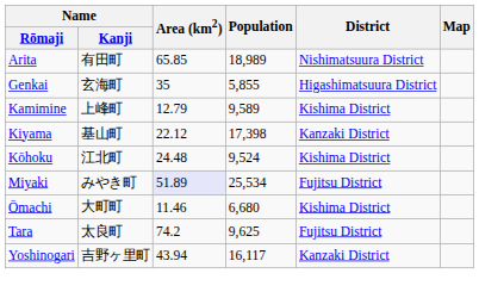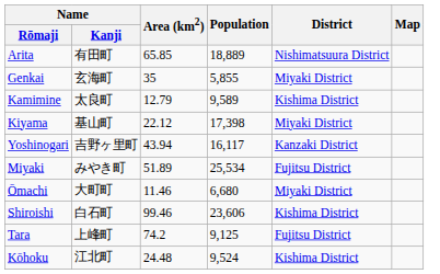Arita | Population: 18,989 -> 18,889
Genkai | District: Higashimatsuura District -> Miyaki District
Kamimine | Name / Kanji: 上峰町 -> 太良町
Kiyama | District: Kanzaki District -> Miyaki District
rows swapped: Kōhoku <-> Yoshinogari
Miyaki | Area (km2): lavender background -> no background
Ōmachi | District: Kishima District -> Miyaki District
+ row: Shiroishi | 白石町 | 99.46 | 23,606 | Kishima District
Tara | Name / Kanji: 太良町 -> 上峰町
Tara | Population: 9,625 -> 9,125
